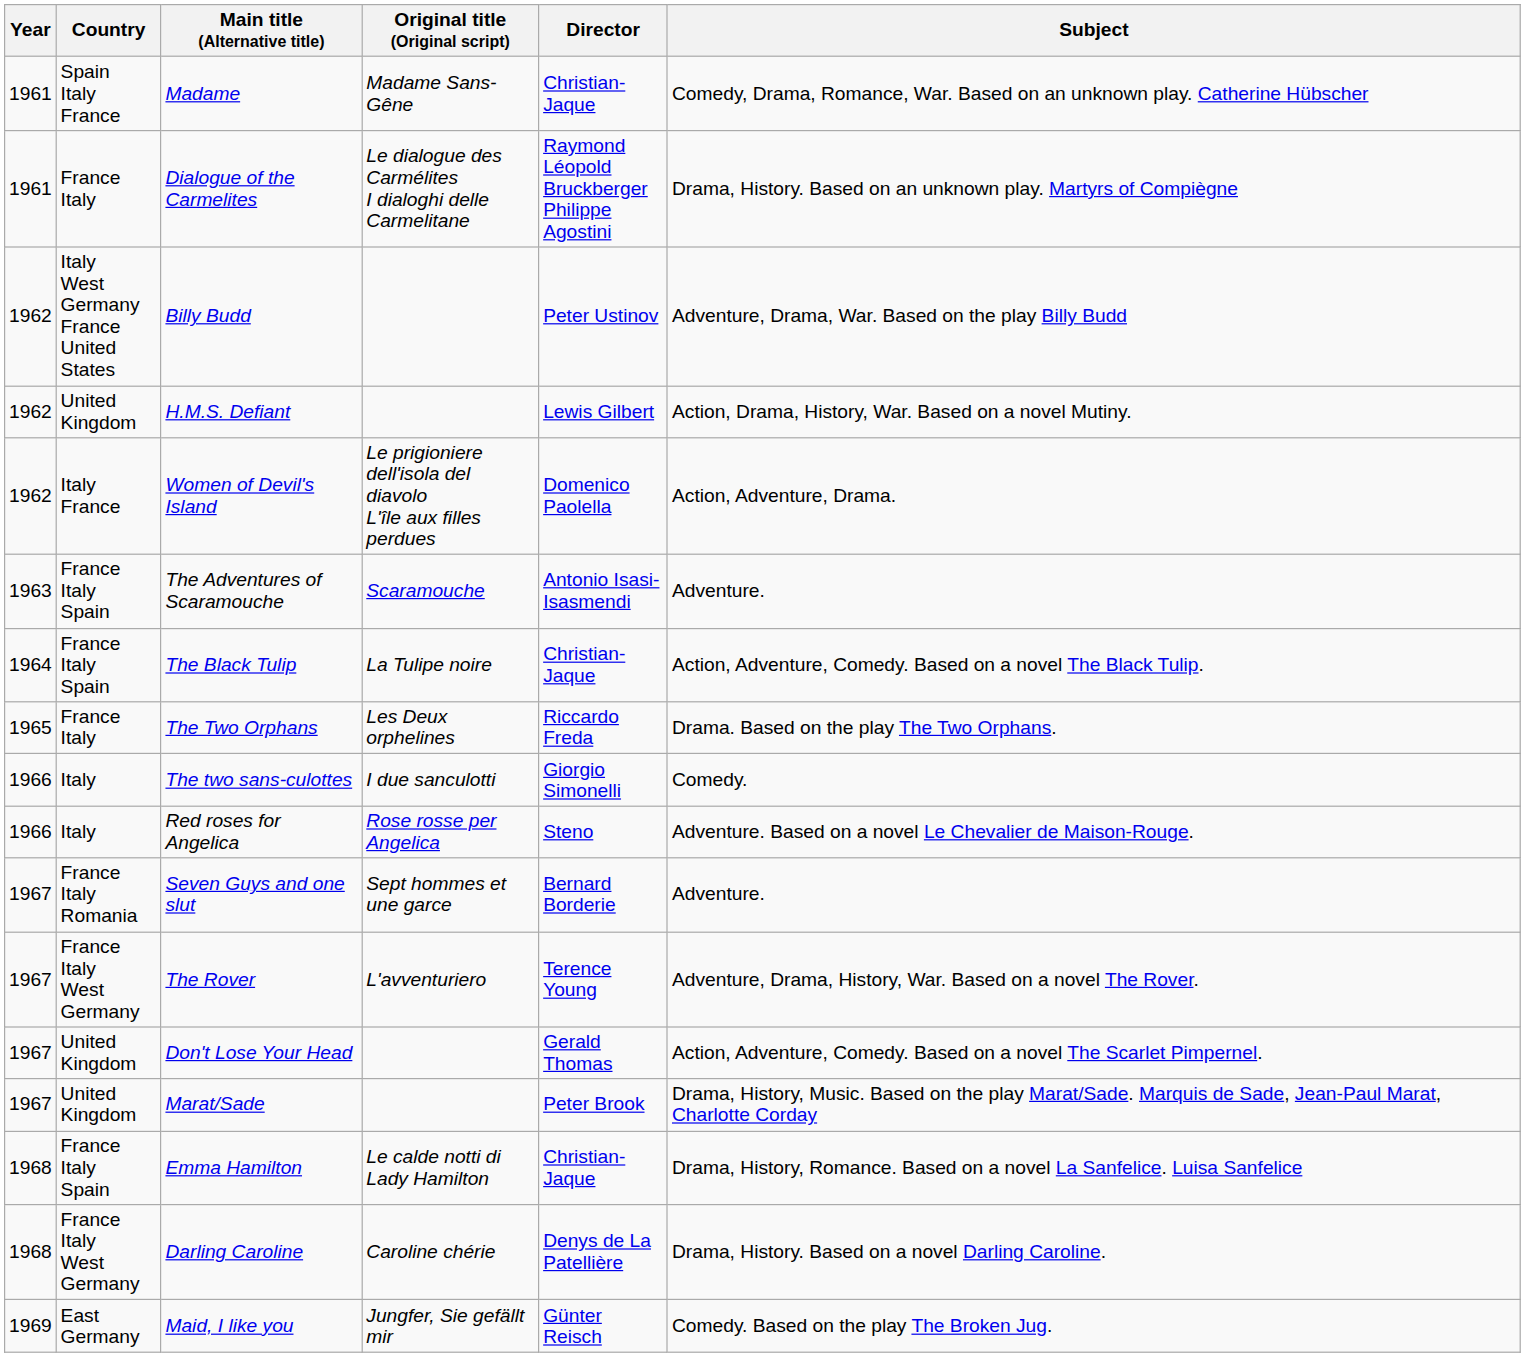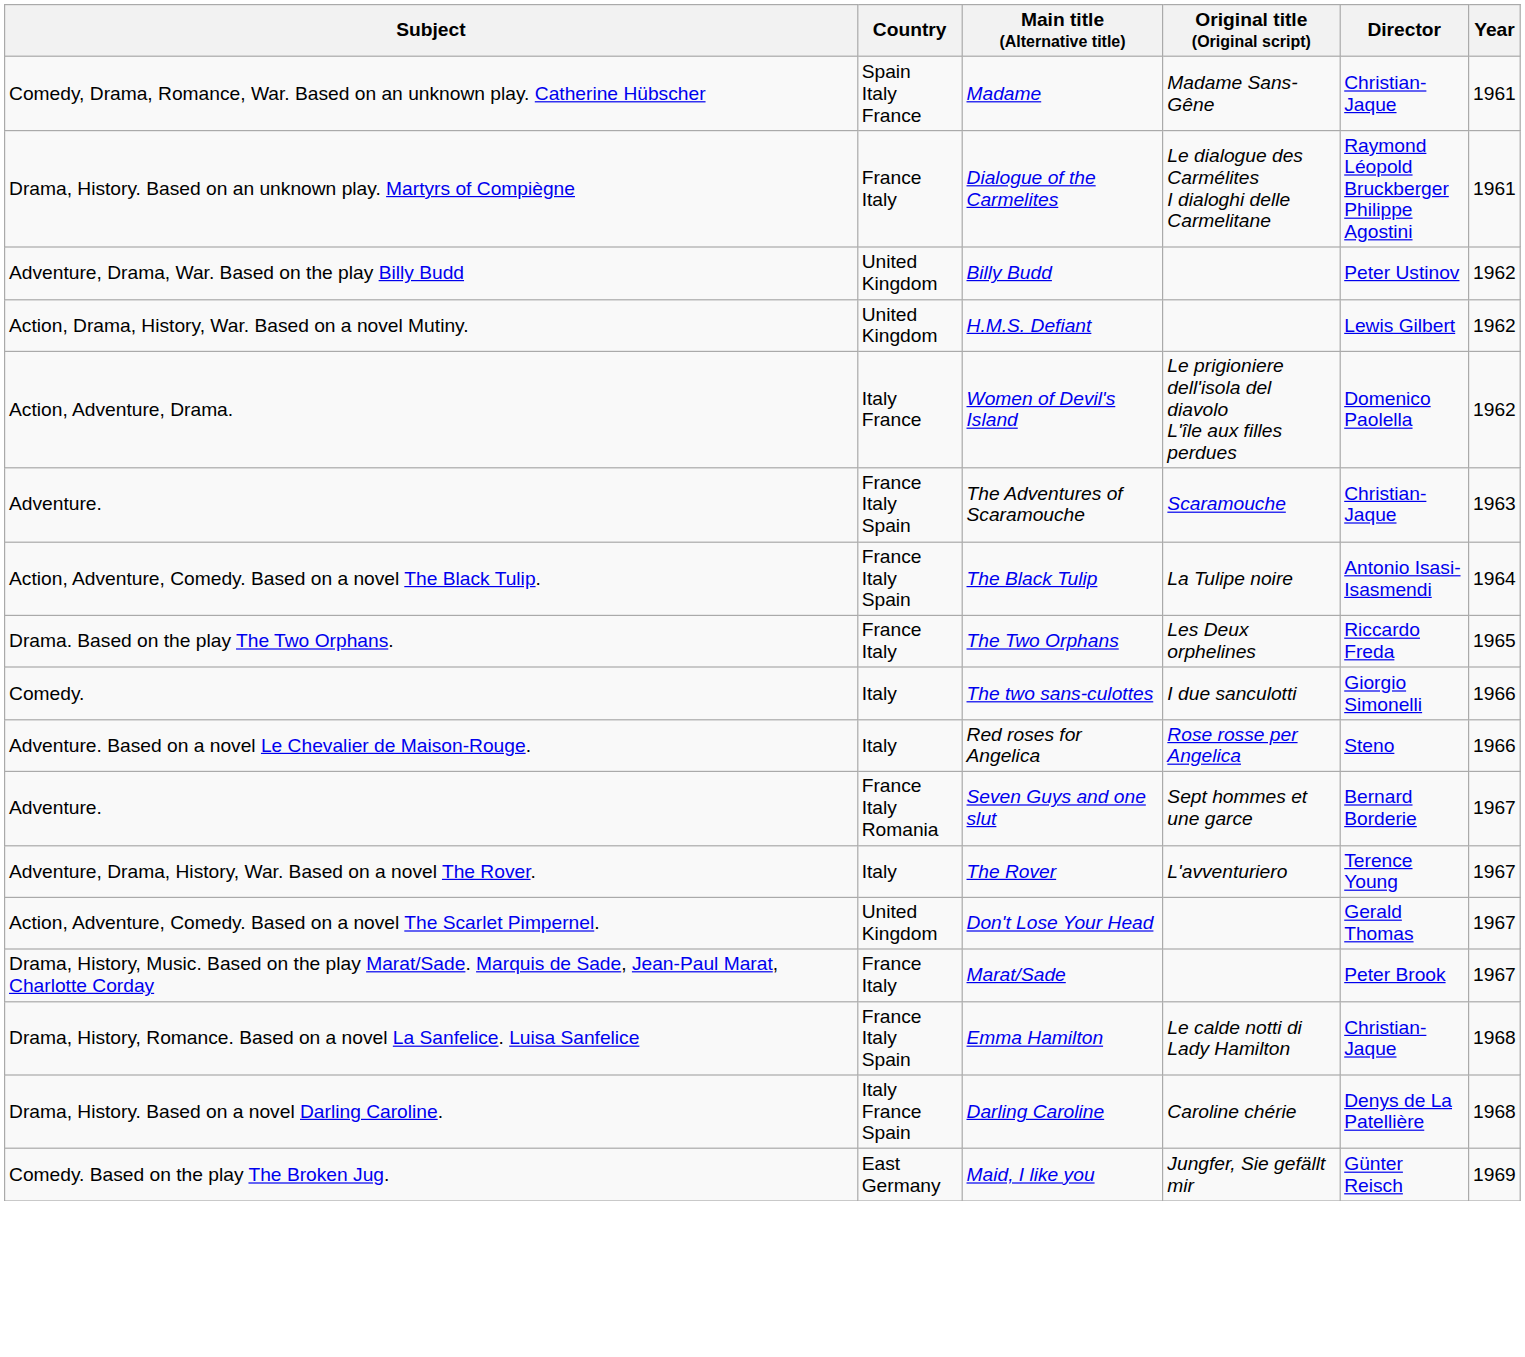columns swapped: Year <-> Subject
Billy Budd | Country: Italy West Germany France United States -> United Kingdom
The Adventures of Scaramouche | Director: Antonio Isasi-Isasmendi -> Christian-Jaque
The Black Tulip | Director: Christian-Jaque -> Antonio Isasi-Isasmendi
The Rover | Country: France Italy West Germany -> Italy
Marat/Sade | Country: United Kingdom -> France Italy
Darling Caroline | Country: France Italy West Germany -> Italy France Spain
